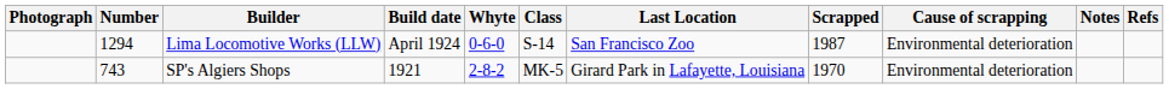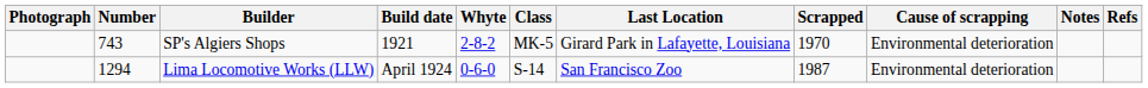rows swapped: SP's Algiers Shops <-> Lima Locomotive Works (LLW)
